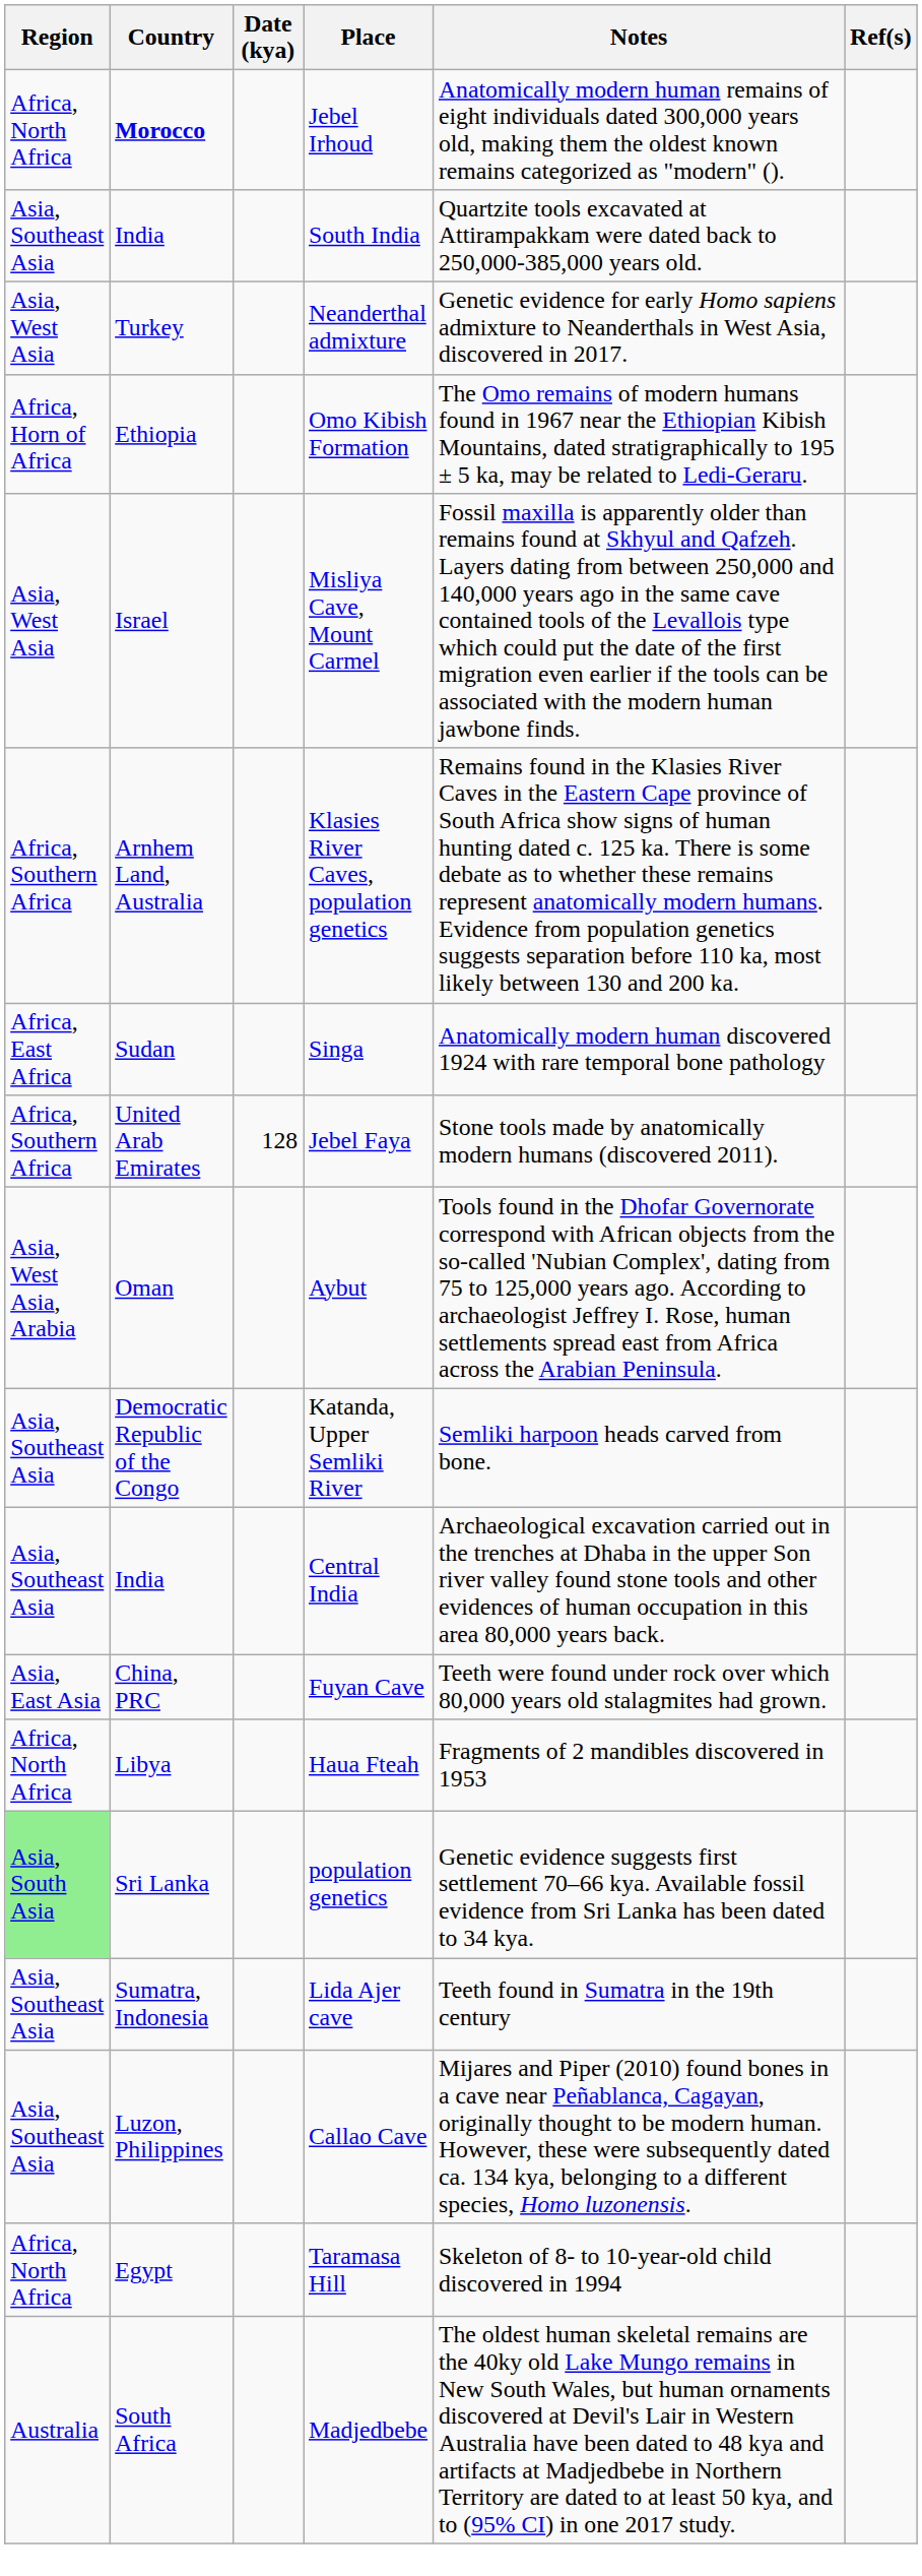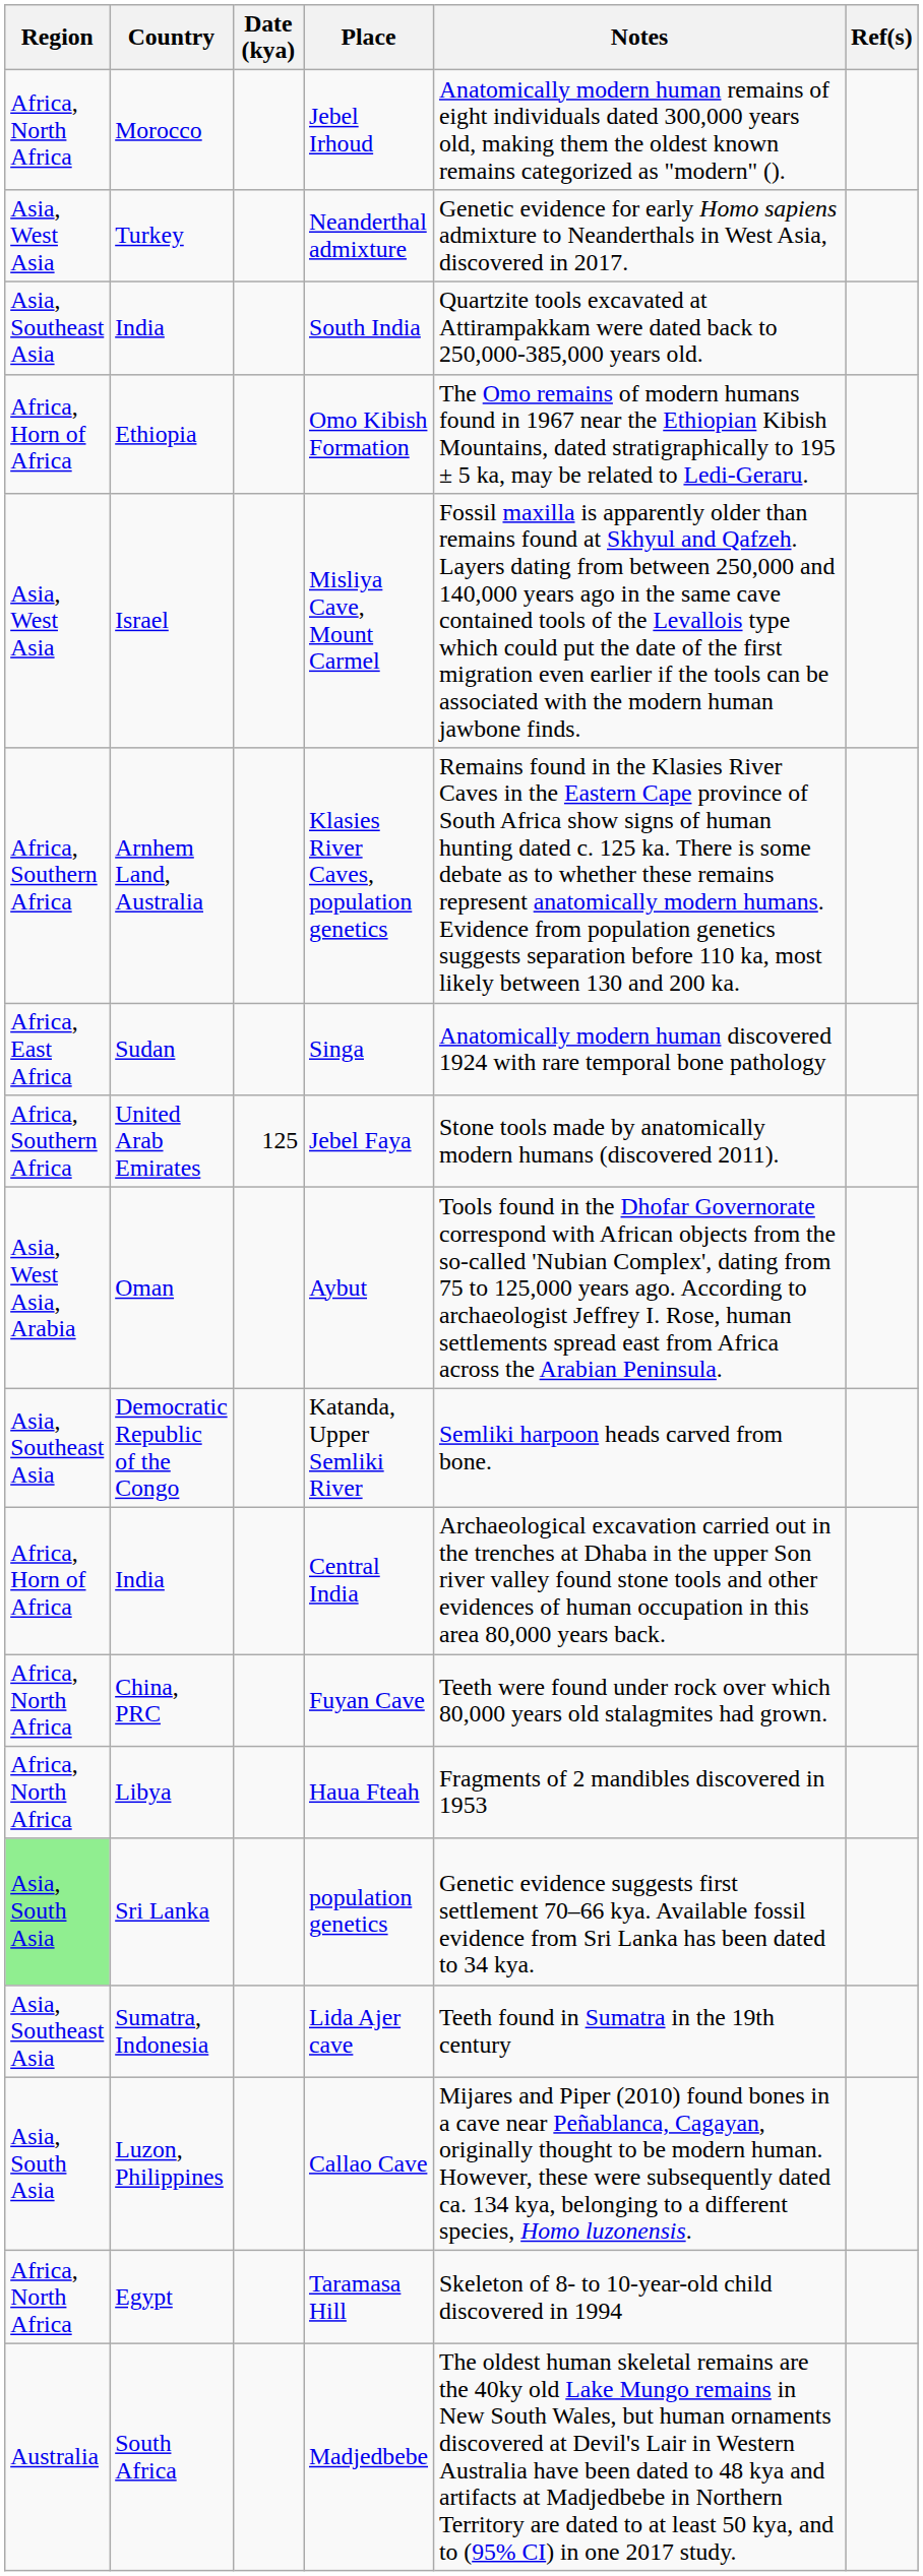Jebel Irhoud | Country: bold -> normal
rows swapped: Neanderthal admixture <-> South India
Jebel Faya | Date (kya): 128 -> 125
Central India | Region: Asia, Southeast Asia -> Africa, Horn of Africa
Fuyan Cave | Region: Asia, East Asia -> Africa, North Africa
Callao Cave | Region: Asia, Southeast Asia -> Asia, South Asia
